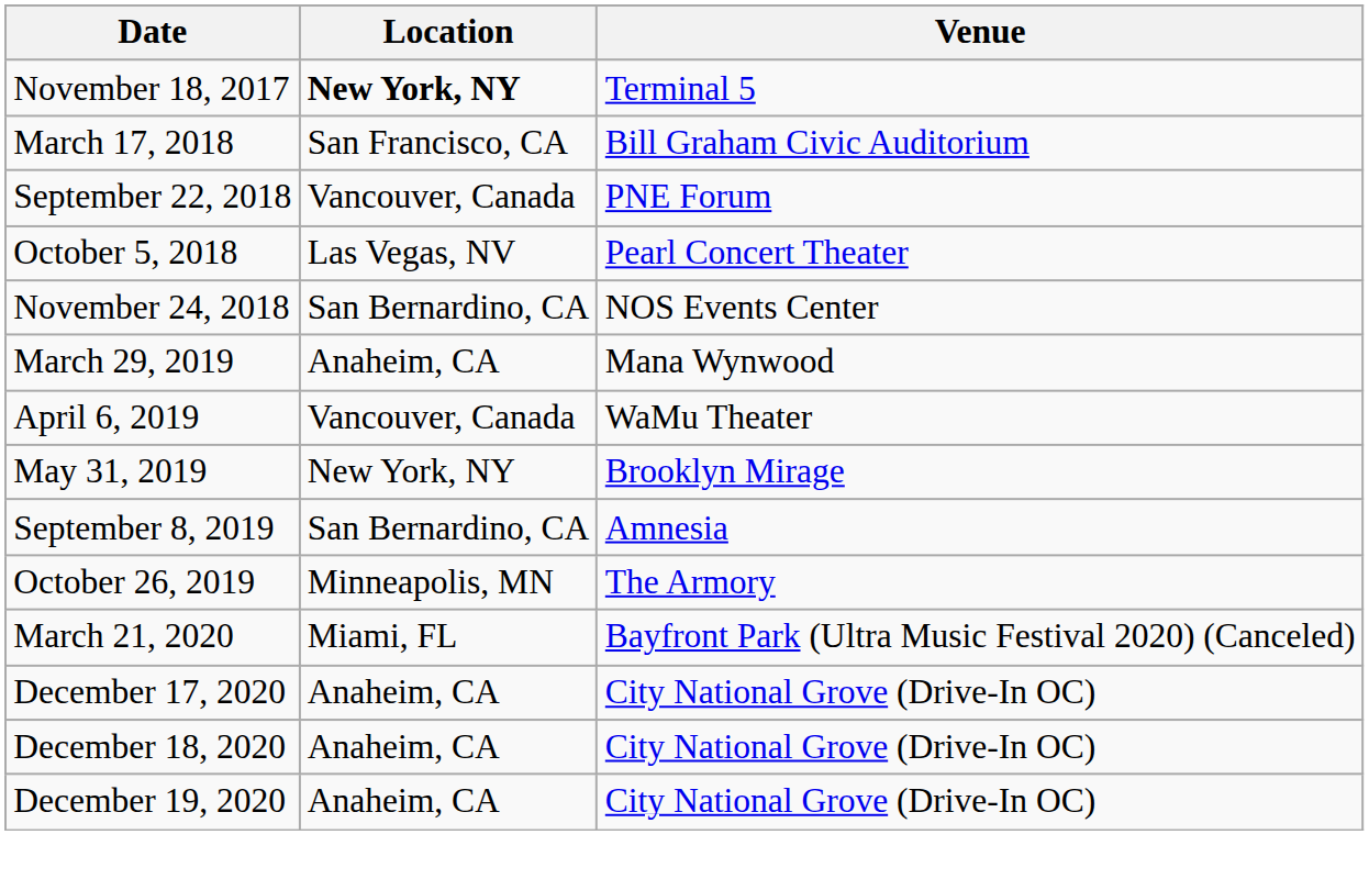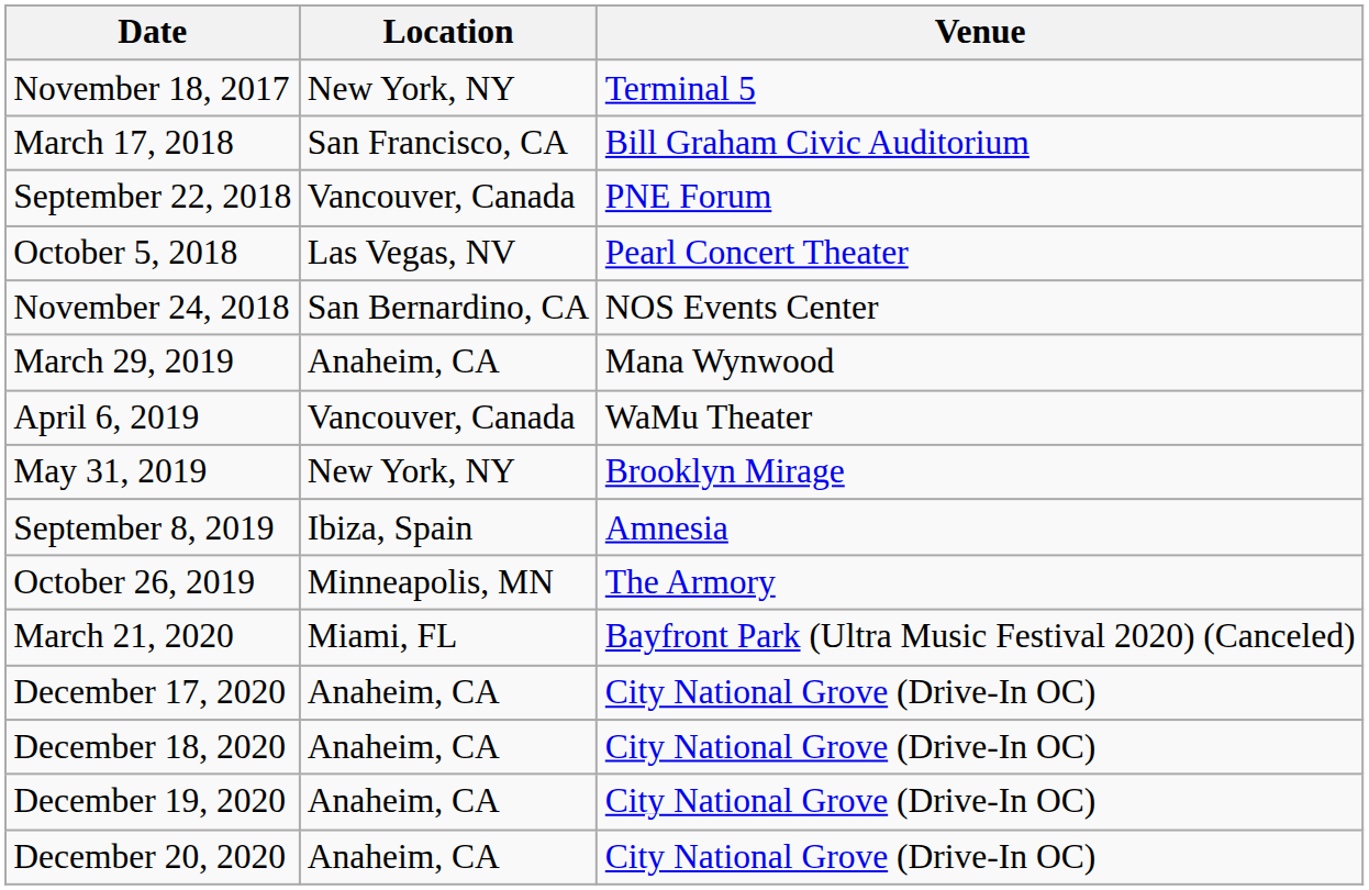November 18, 2017 | Location: bold -> normal
September 8, 2019 | Location: San Bernardino, CA -> Ibiza, Spain
+ row: December 20, 2020 | Anaheim, CA | City National Grove (Drive-In OC)
